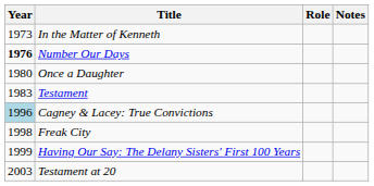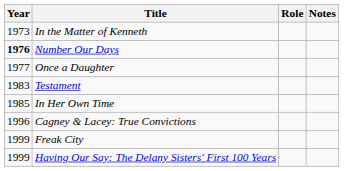Once a Daughter | Year: 1980 -> 1977
+ row: 1985 | In Her Own Time
Cagney & Lacey: True Convictions | Year: lightblue background -> no background
Freak City | Year: 1998 -> 1999
- row: 2003 | Testament at 20
